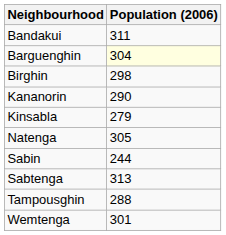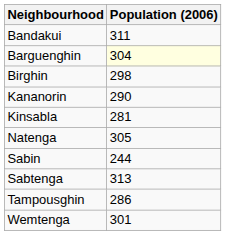Kinsabla | Population (2006): 279 -> 281
Tampousghin | Population (2006): 288 -> 286
